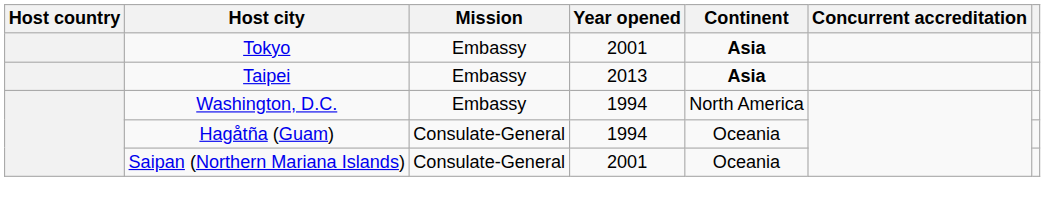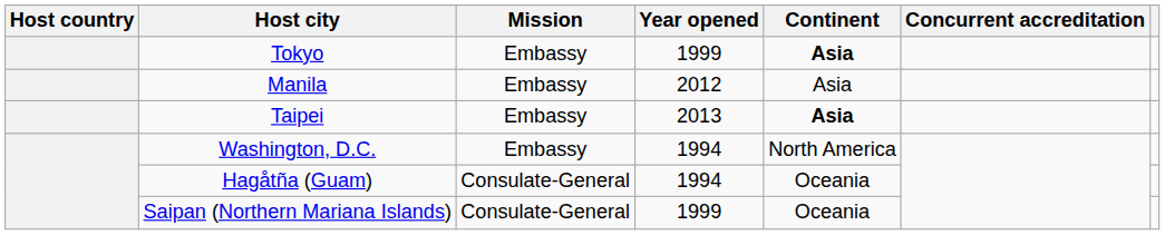Tokyo | Year opened: 2001 -> 1999
+ row: Manila | Embassy | 2012 | Asia
Saipan (Northern Mariana Islands) | Year opened: 2001 -> 1999
